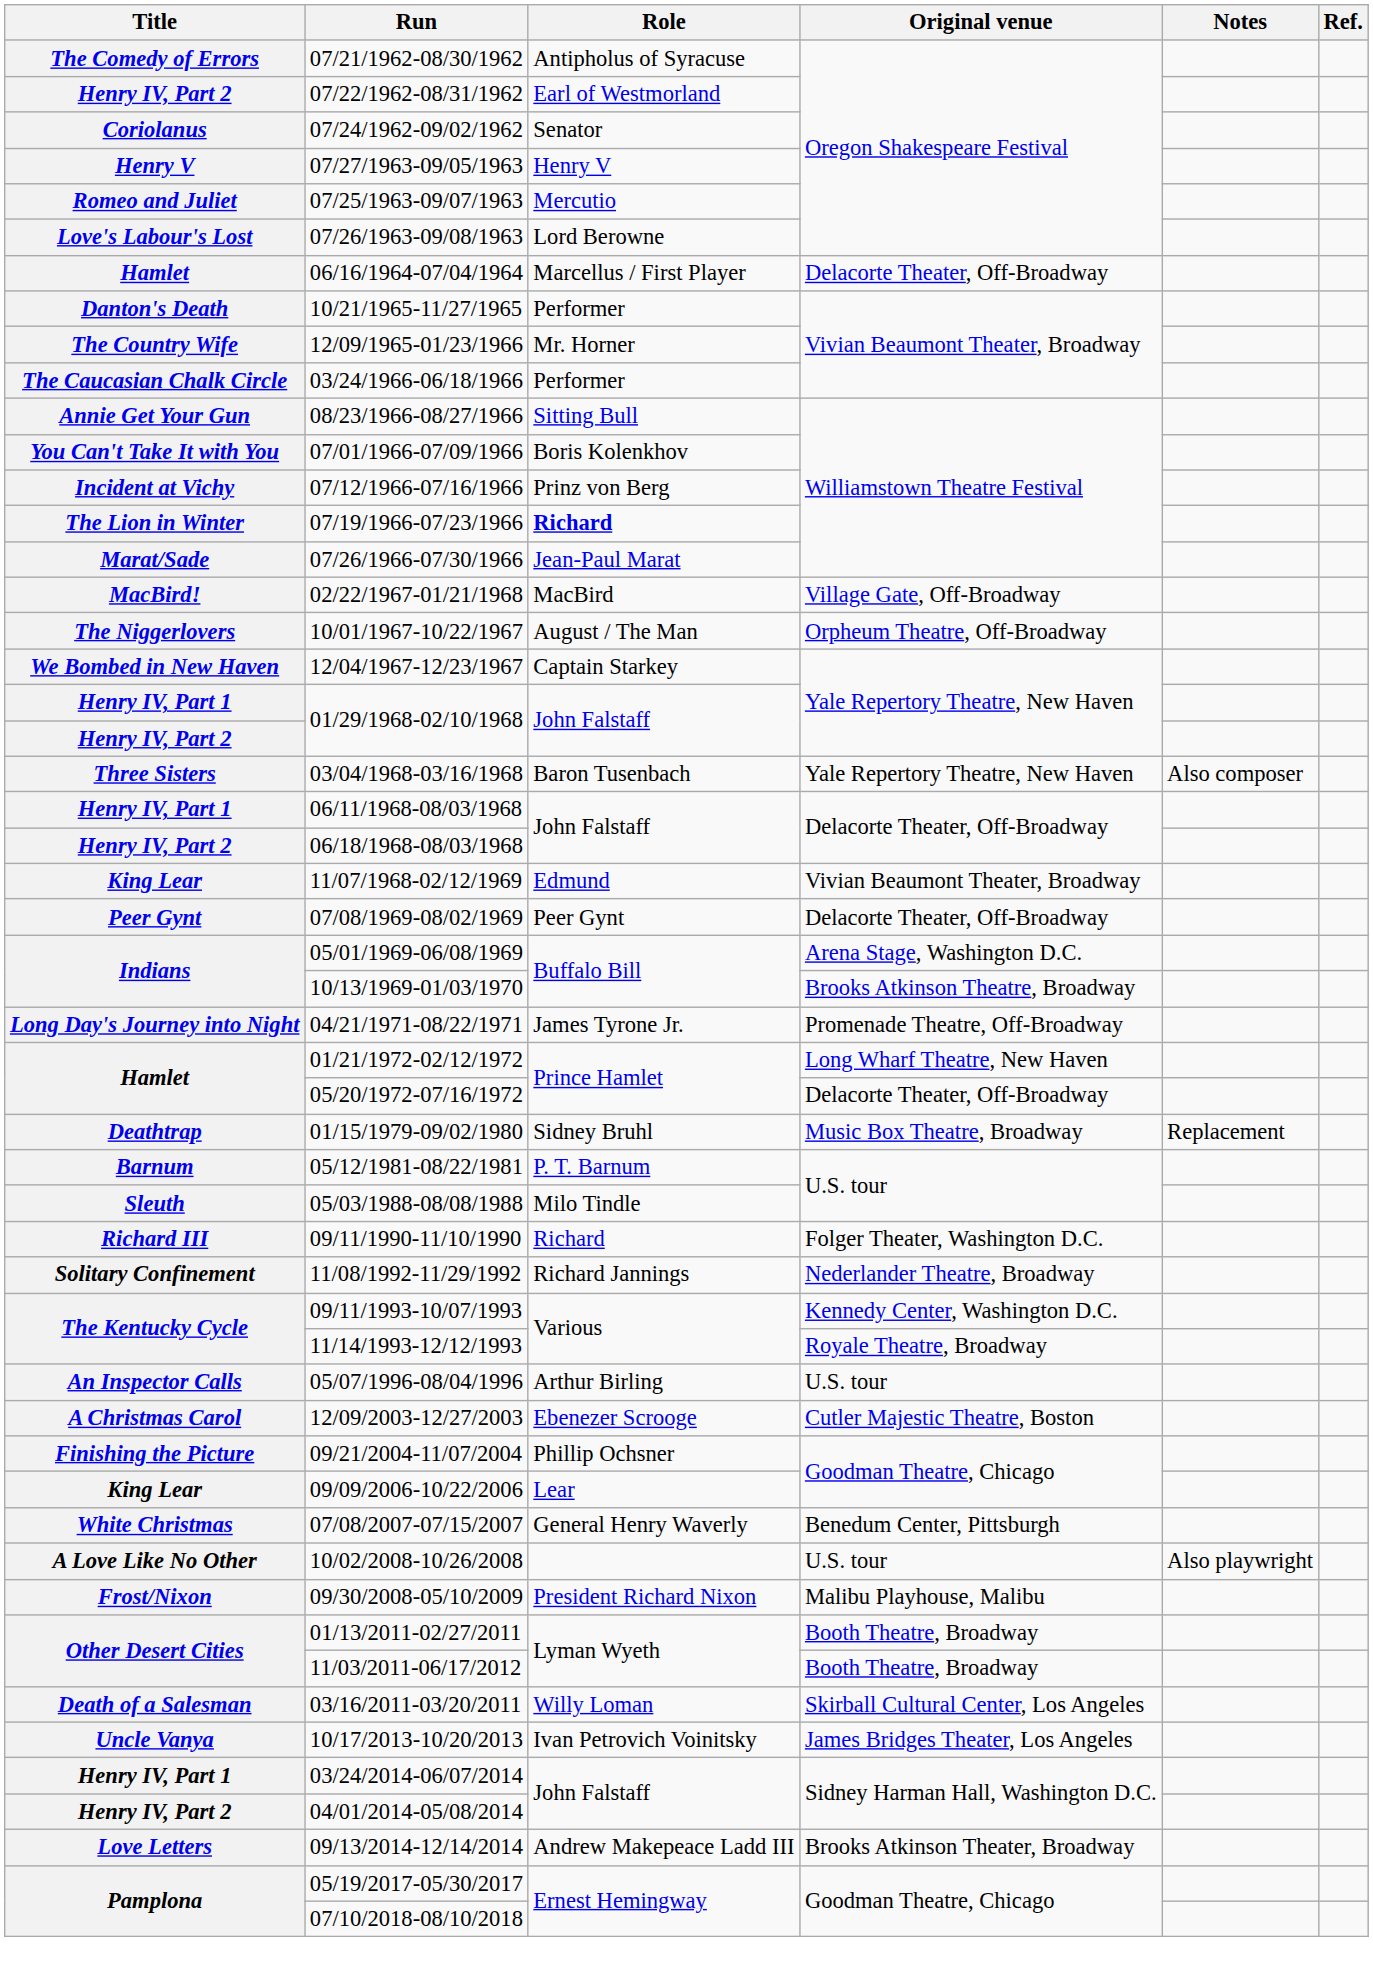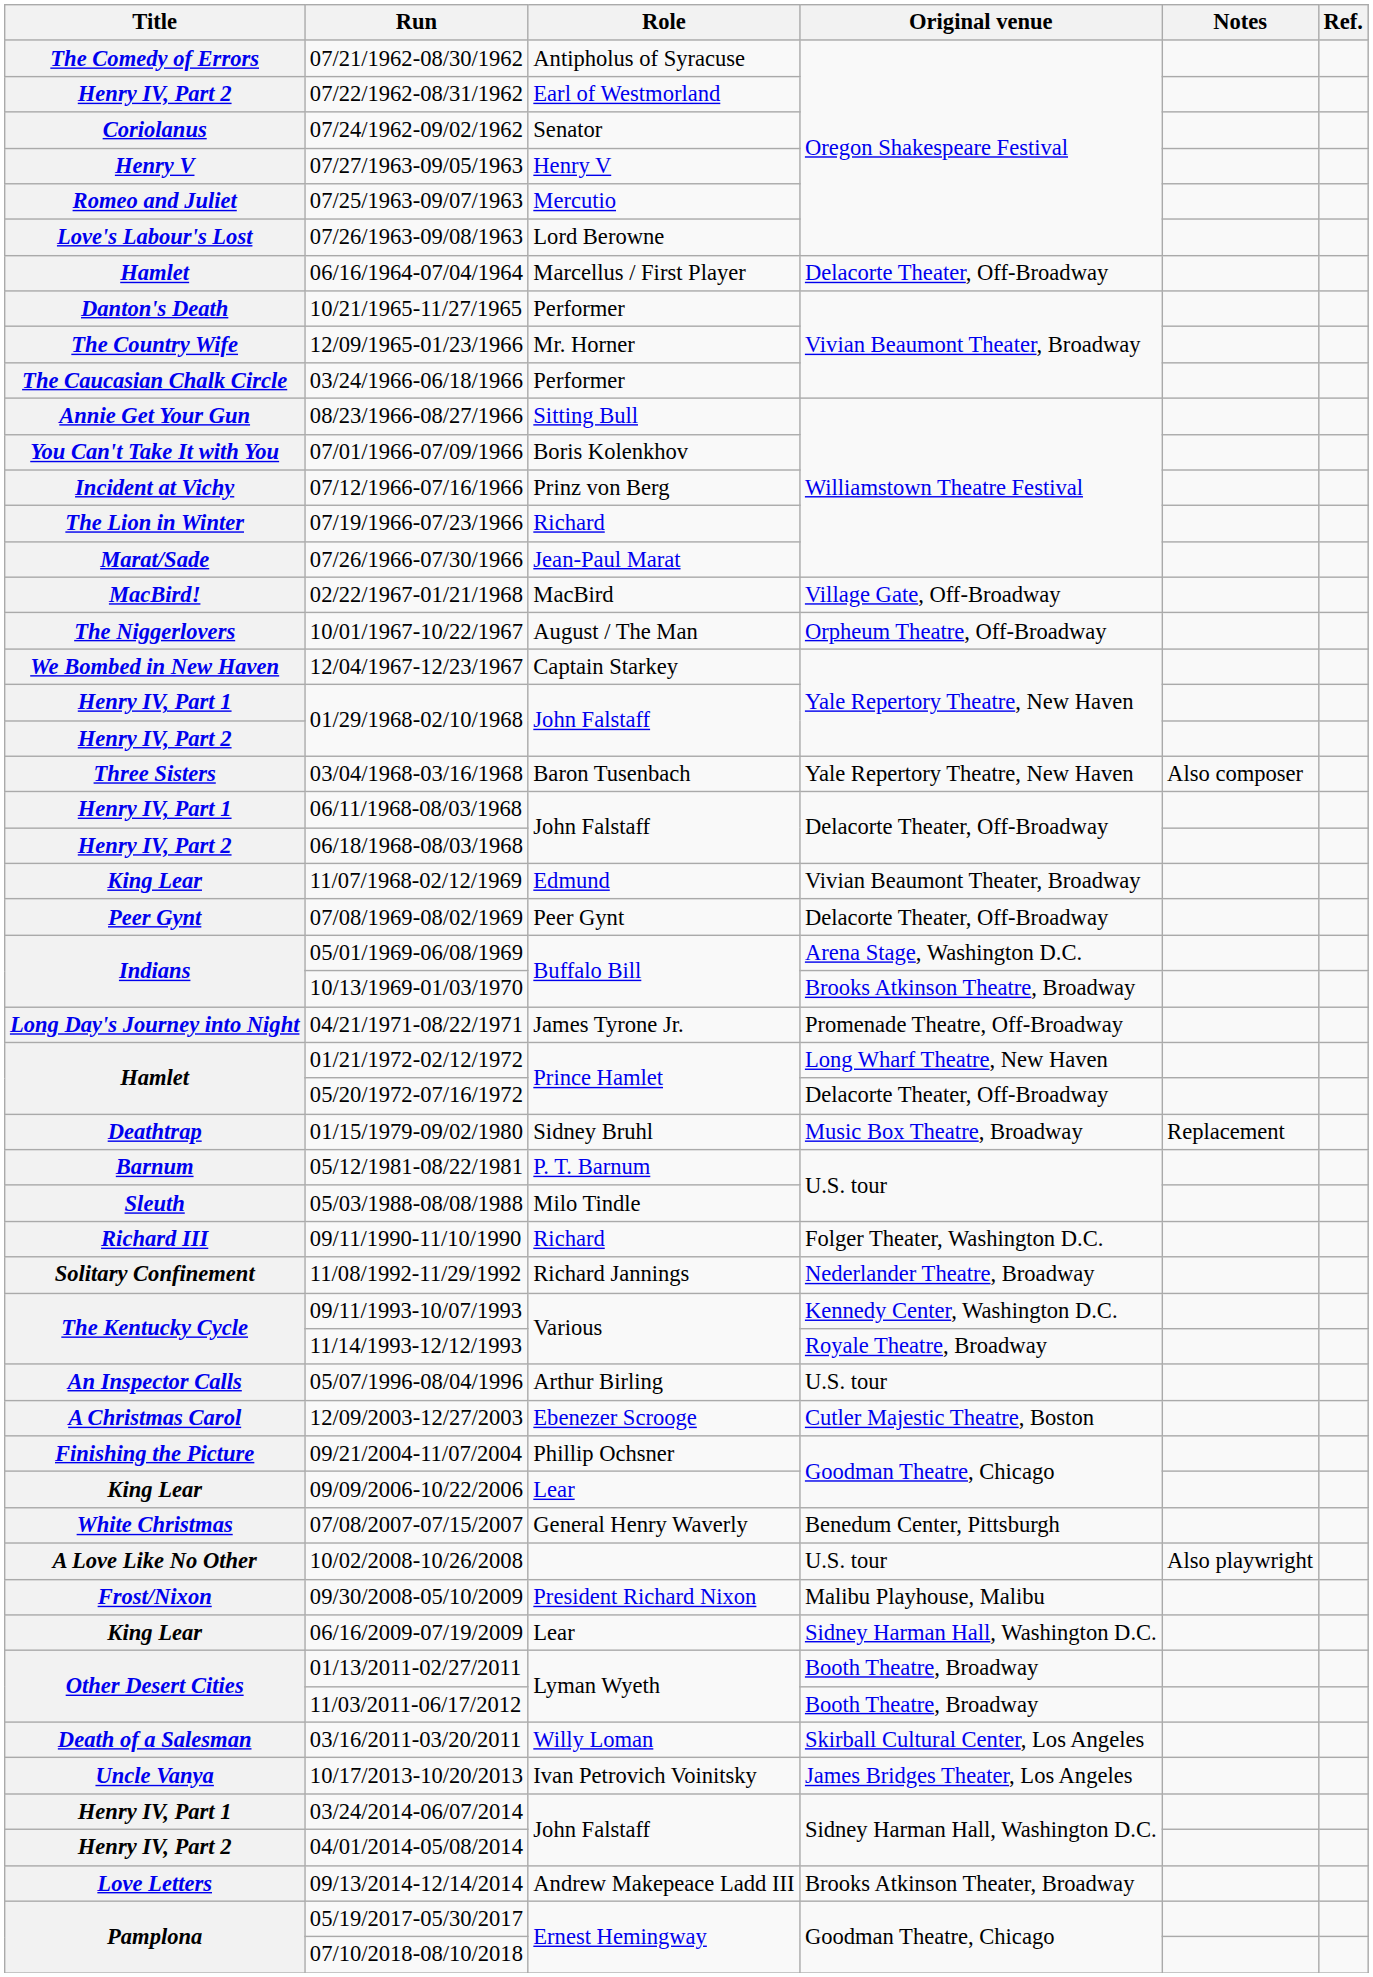07/19/1966-07/23/1966 | Role: bold -> normal
+ row: King Lear | 06/16/2009-07/19/2009 | Lear | Sidney Harman Hall, Washington D.C.
